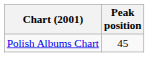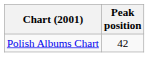Polish Albums Chart | Peak position: 45 -> 42
